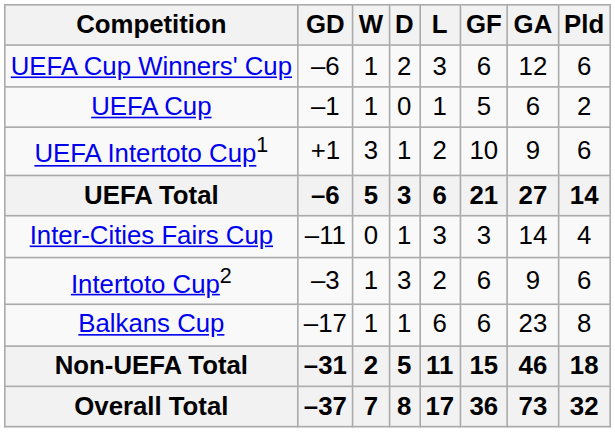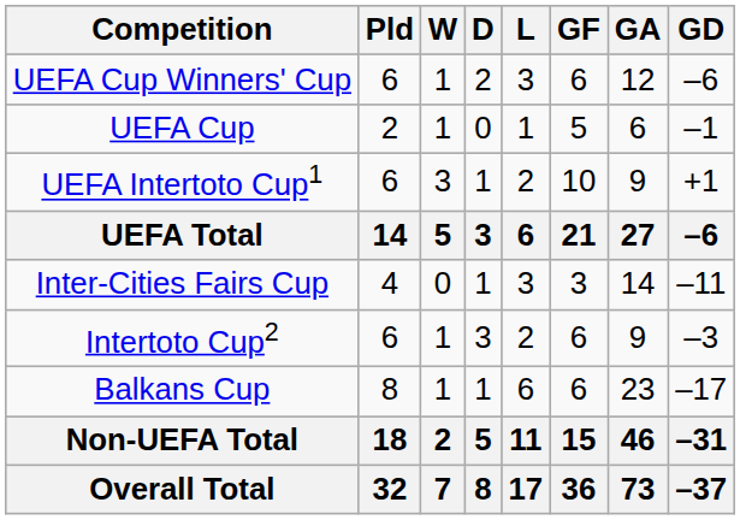columns swapped: Pld <-> GD
